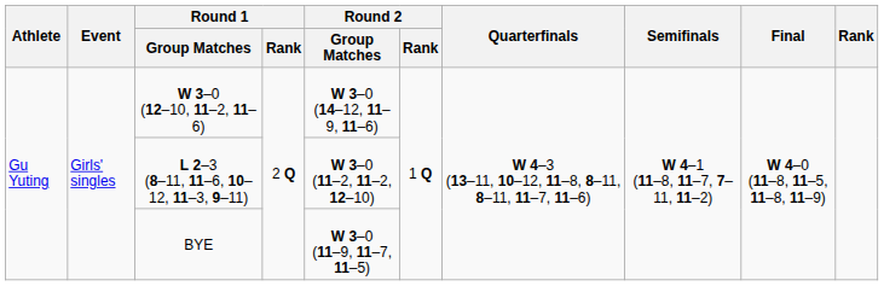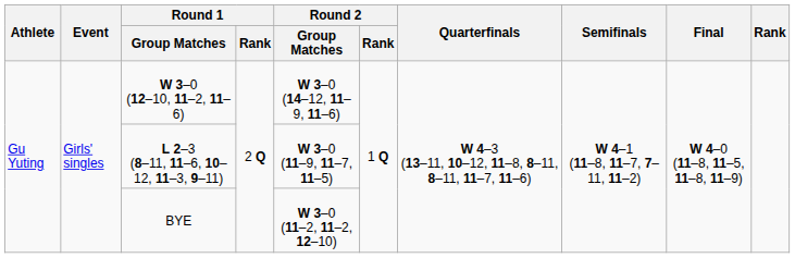L 2–3 (8–11, 11–6, 10–12, 11–3, 9–11) | Round 2 / Group Matches: W 3–0 (11–2, 11–2, 12–10) -> W 3–0 (11–9, 11–7, 11–5)
BYE | Round 2 / Group Matches: W 3–0 (11–9, 11–7, 11–5) -> W 3–0 (11–2, 11–2, 12–10)
